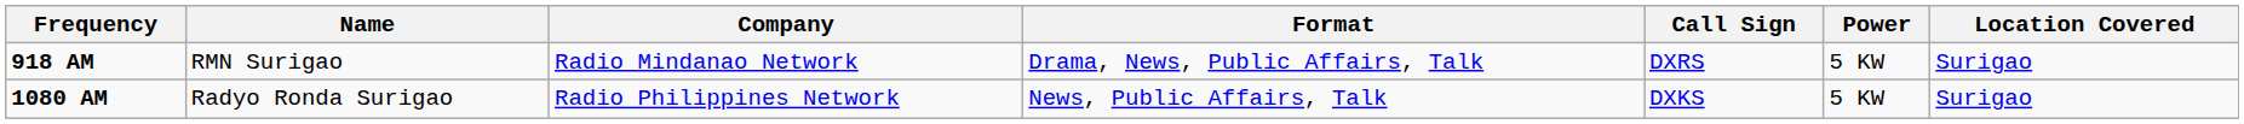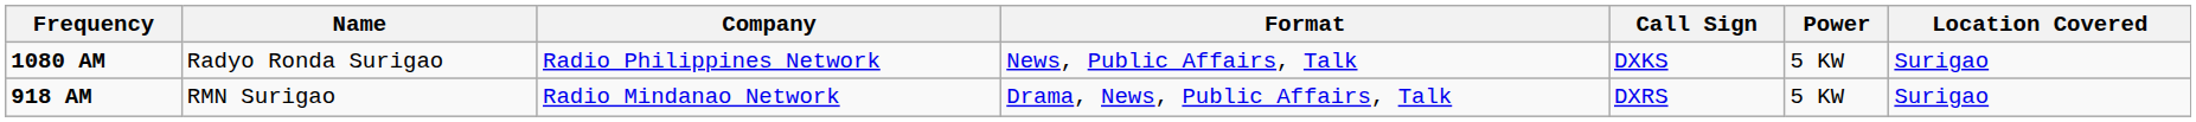rows swapped: 918 AM <-> 1080 AM
